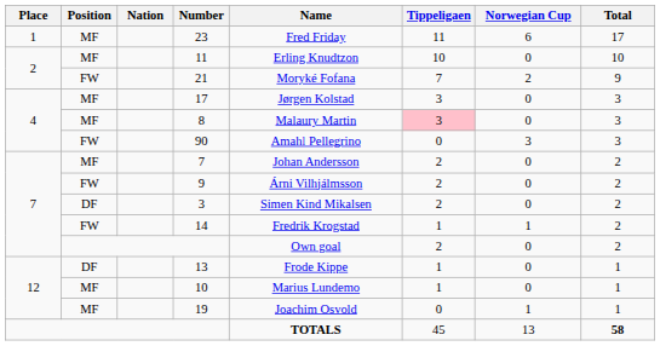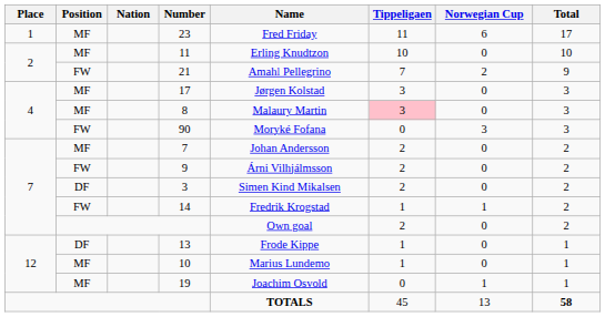21 | Name: Moryké Fofana -> Amahl Pellegrino
90 | Name: Amahl Pellegrino -> Moryké Fofana
